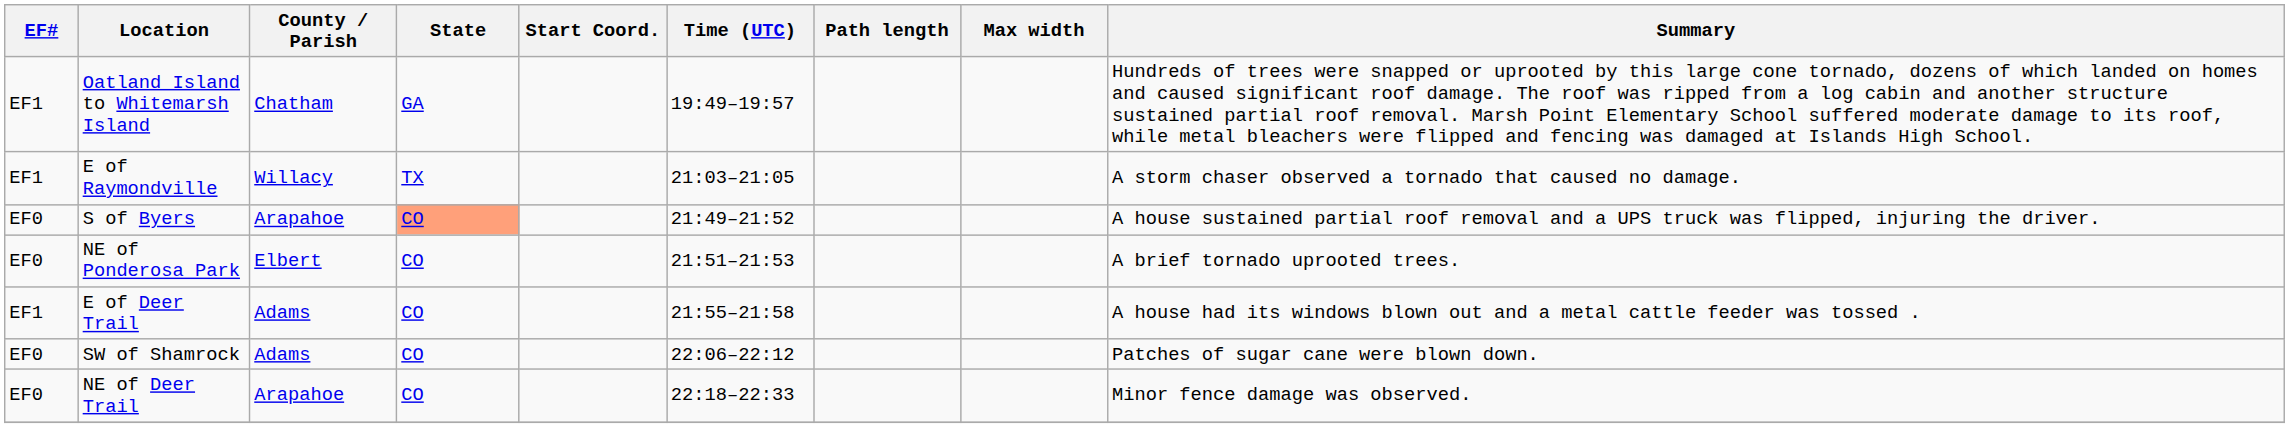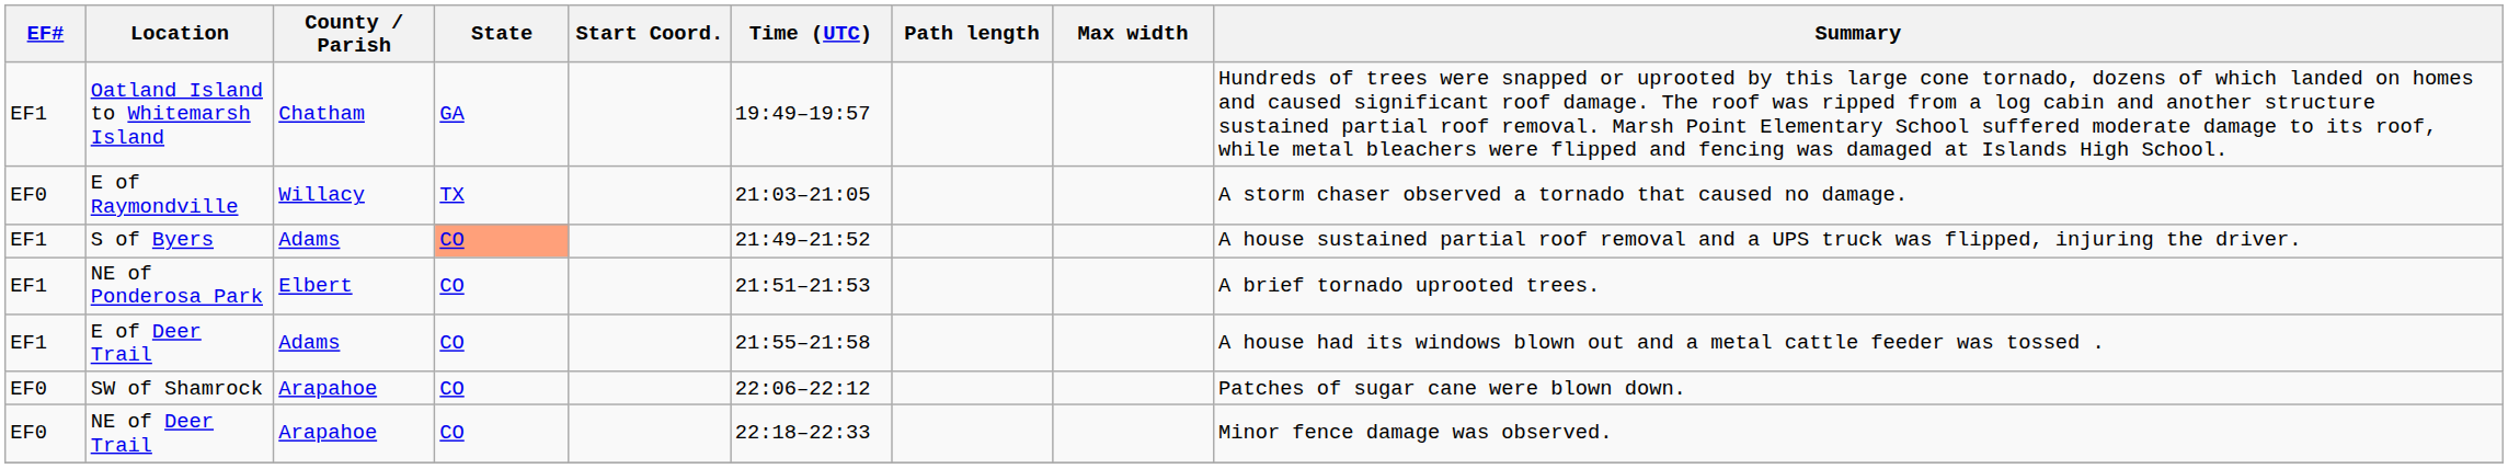E of Raymondville | EF#: EF1 -> EF0
S of Byers | EF#: EF0 -> EF1
S of Byers | County / Parish: Arapahoe -> Adams
NE of Ponderosa Park | EF#: EF0 -> EF1
SW of Shamrock | County / Parish: Adams -> Arapahoe
